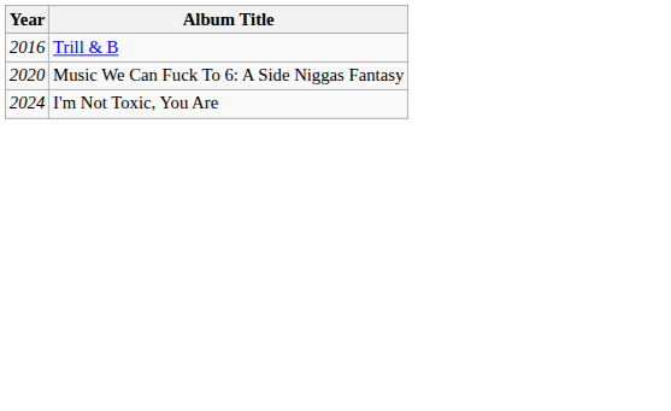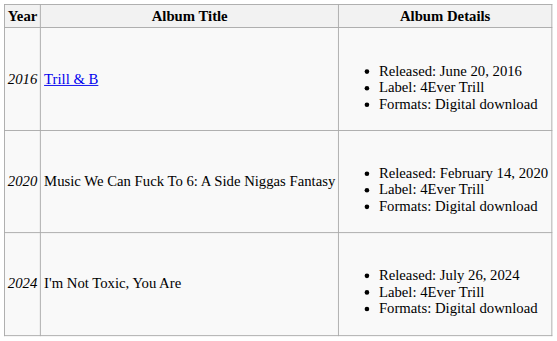+ column: Album Details | Released: June 20, 2016 Label: 4Ever Trill Formats: Digital download | Released: February 14, 2020 Label: 4Ever Trill Formats: Digital download | Released: July 26, 2024 Label: 4Ever Trill Formats: Digital download
